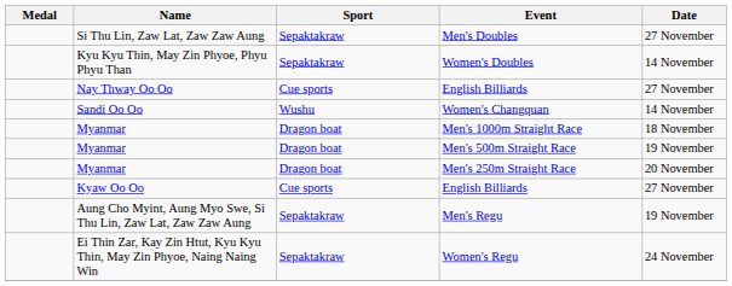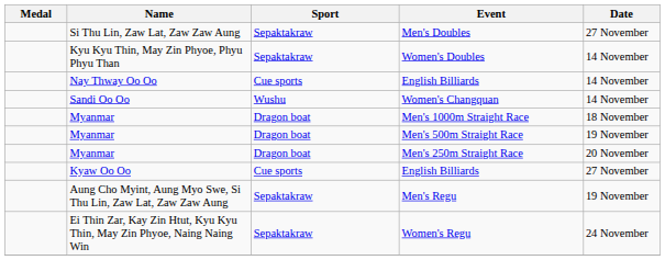Nay Thway Oo Oo / English Billiards | Date: 27 November -> 14 November
